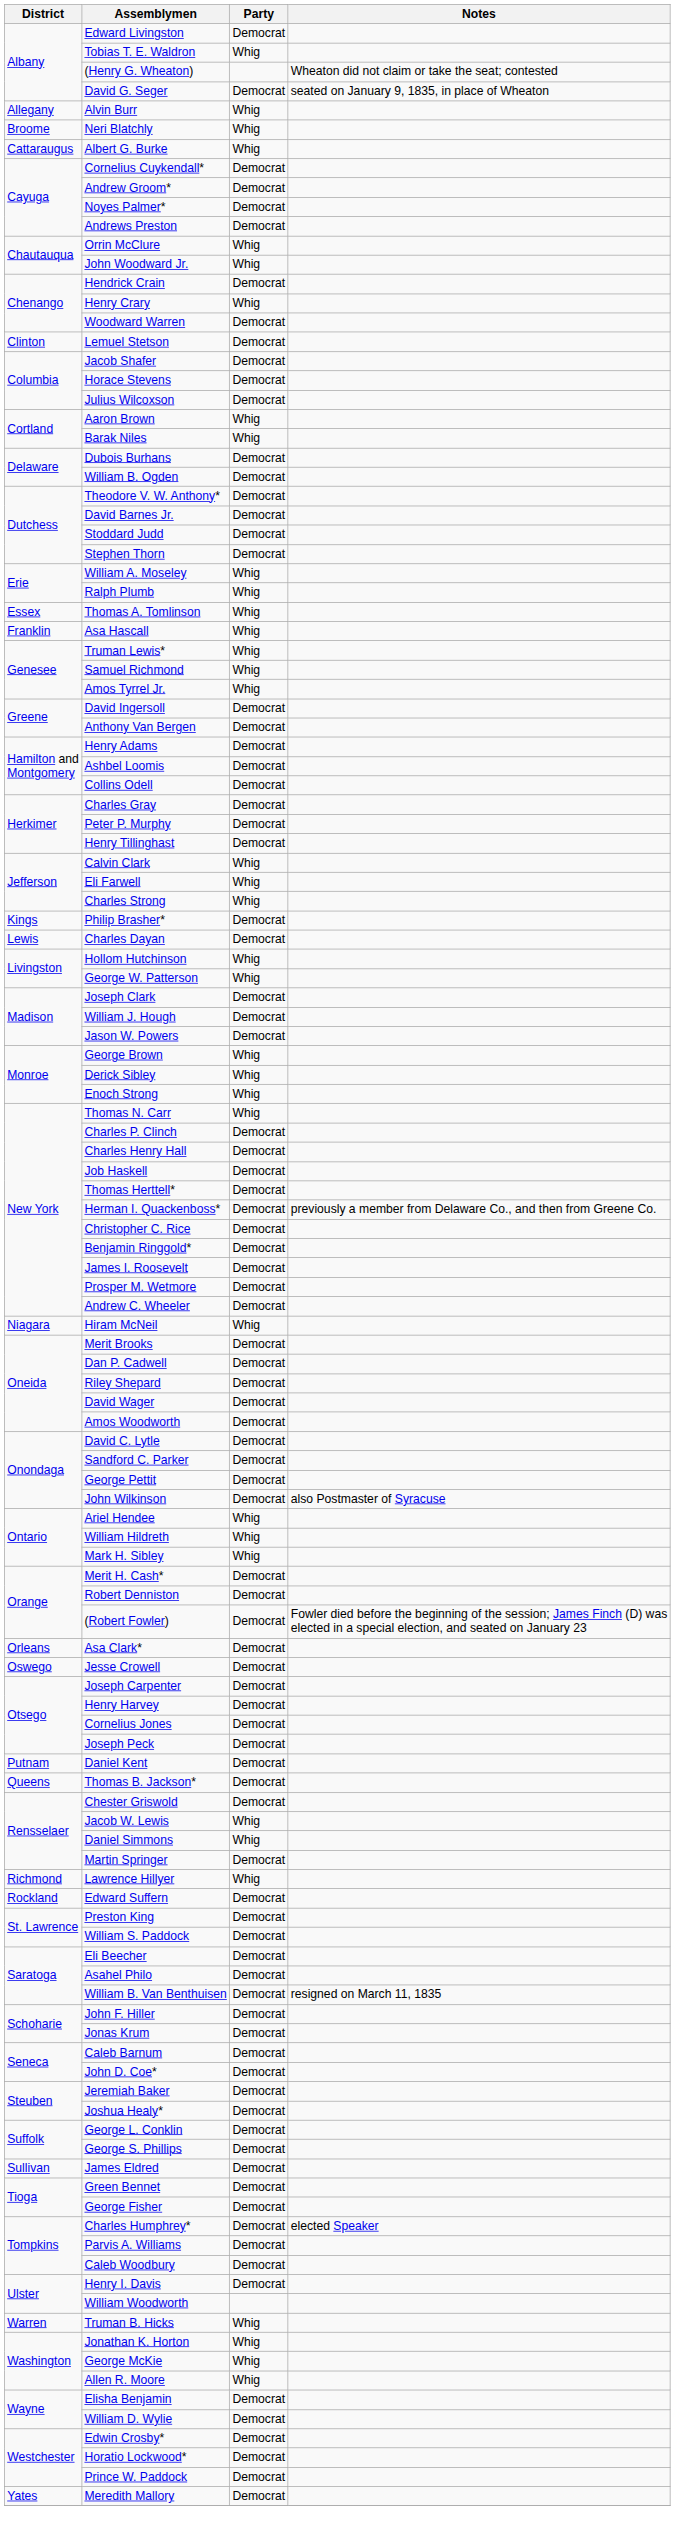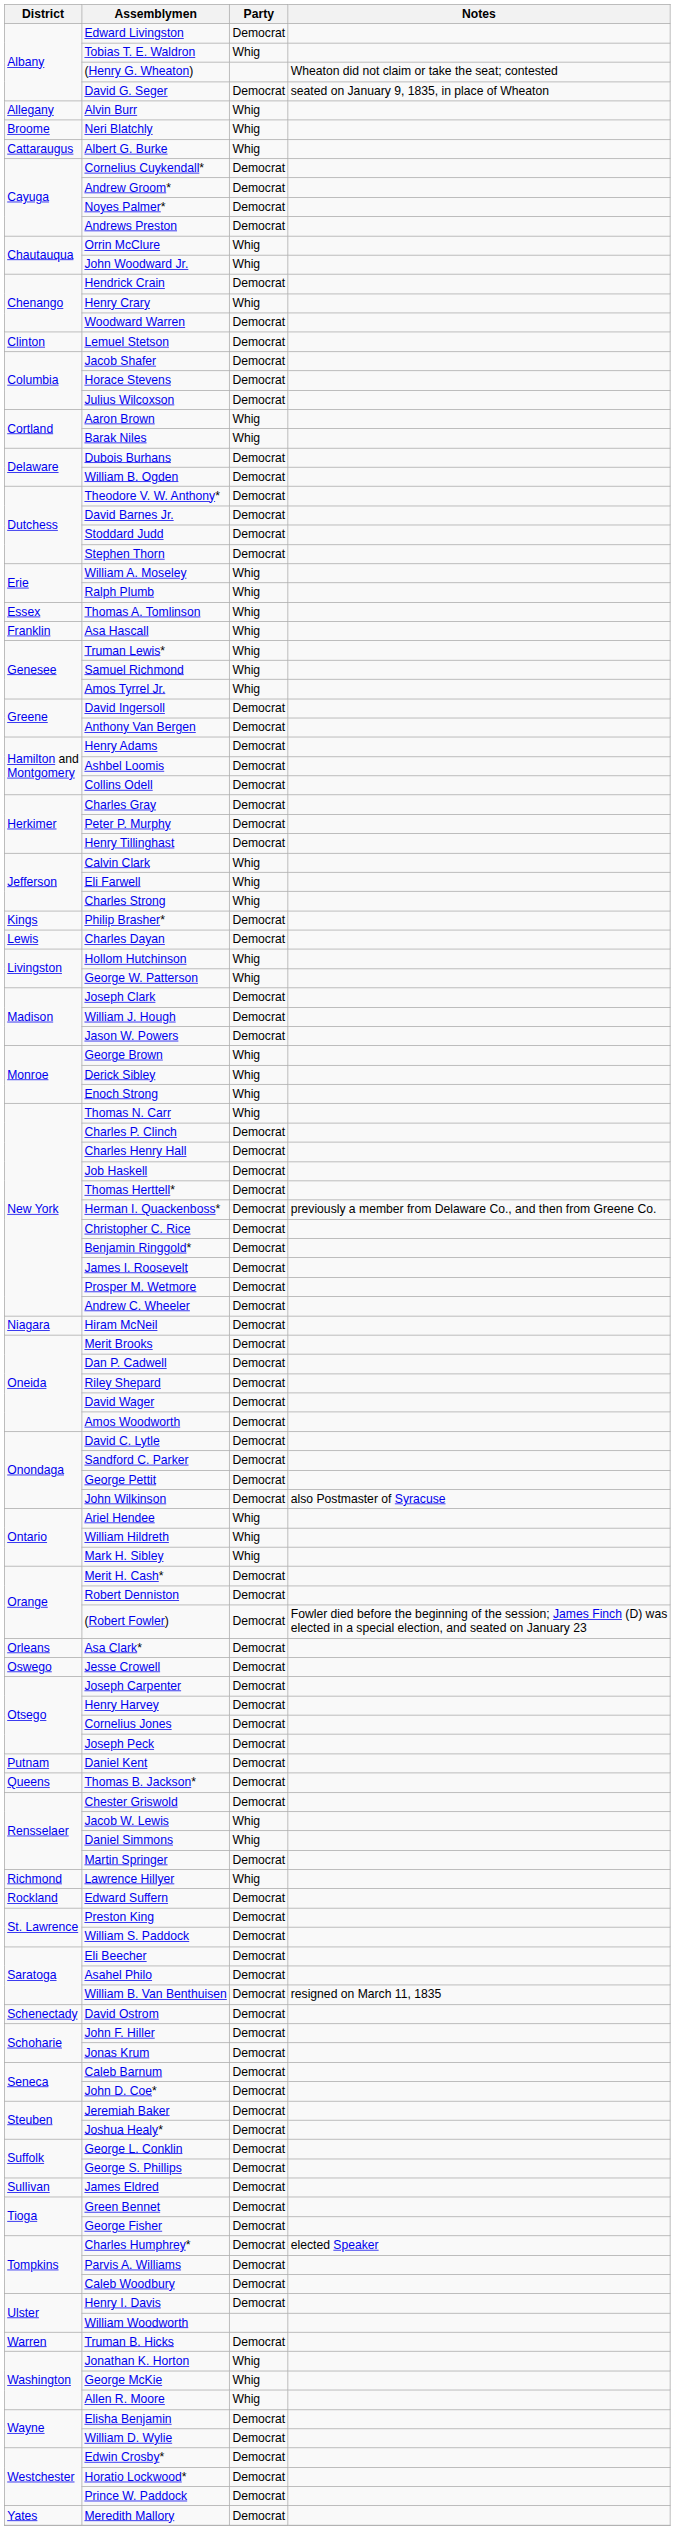Hiram McNeil | Party: Whig -> Democrat
+ row: Schenectady | David Ostrom | Democrat
Truman B. Hicks | Party: Whig -> Democrat
